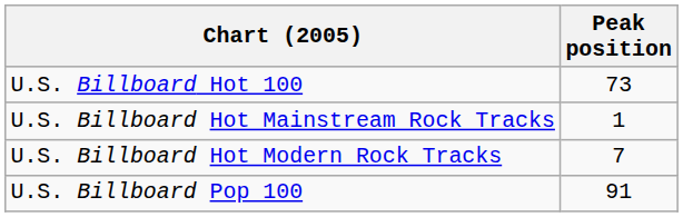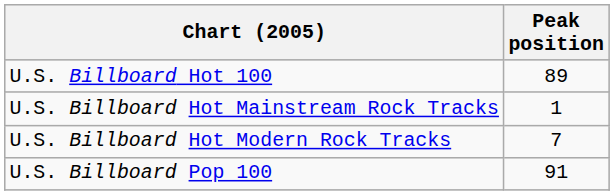U.S. Billboard Hot 100 | Peak position: 73 -> 89
